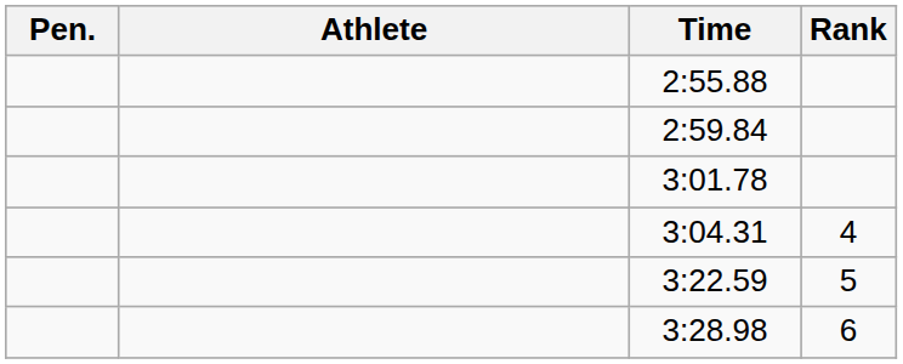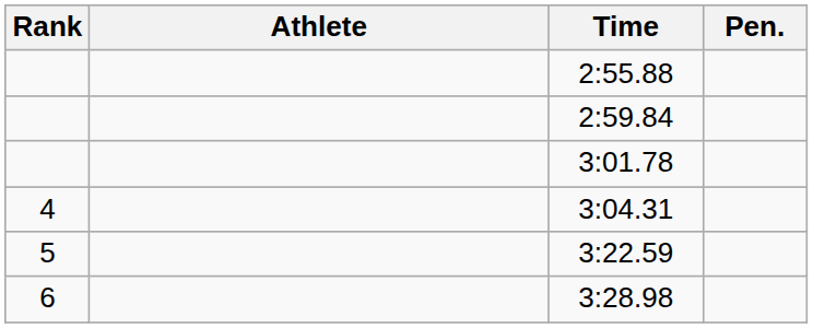columns swapped: Rank <-> Pen.
